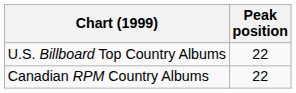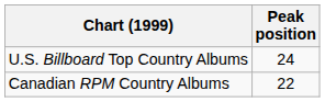U.S. Billboard Top Country Albums | Peak position: 22 -> 24
